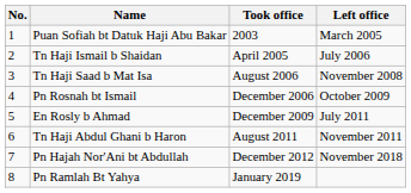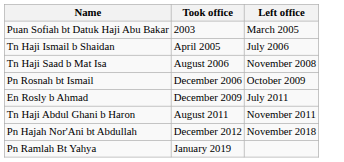- column: No. | 1 | 2 | 3 | 4 | 5 | 6 | 7 | 8
